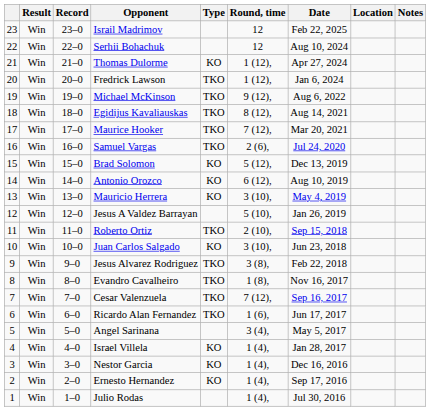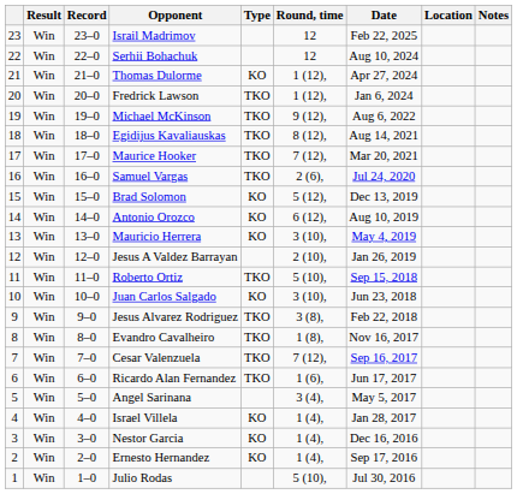Jesus A Valdez Barrayan | Round, time: 5 (10), -> 2 (10),
Roberto Ortiz | Round, time: 2 (10), -> 5 (10),
Julio Rodas | Round, time: 1 (4), -> 5 (10),
